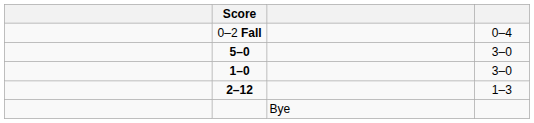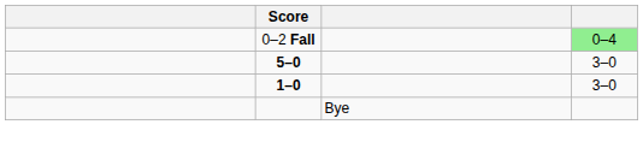0–2 Fall | column 4: no background -> lightgreen background
- row: 2–12 | 1–3
